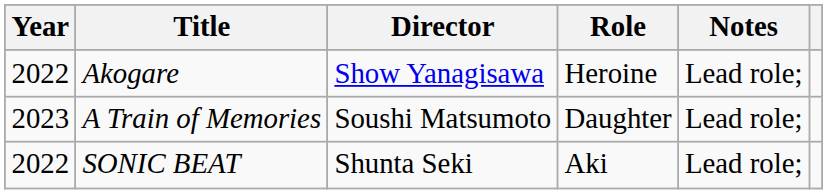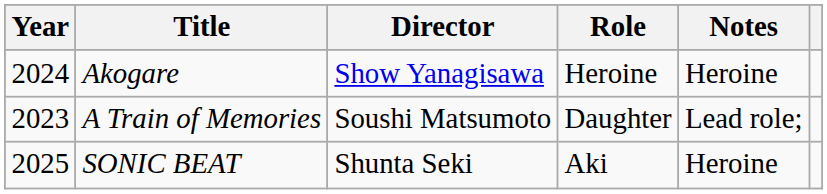Akogare | Year: 2022 -> 2024
Akogare | Notes: Lead role; -> Heroine
SONIC BEAT | Year: 2022 -> 2025
SONIC BEAT | Notes: Lead role; -> Heroine
